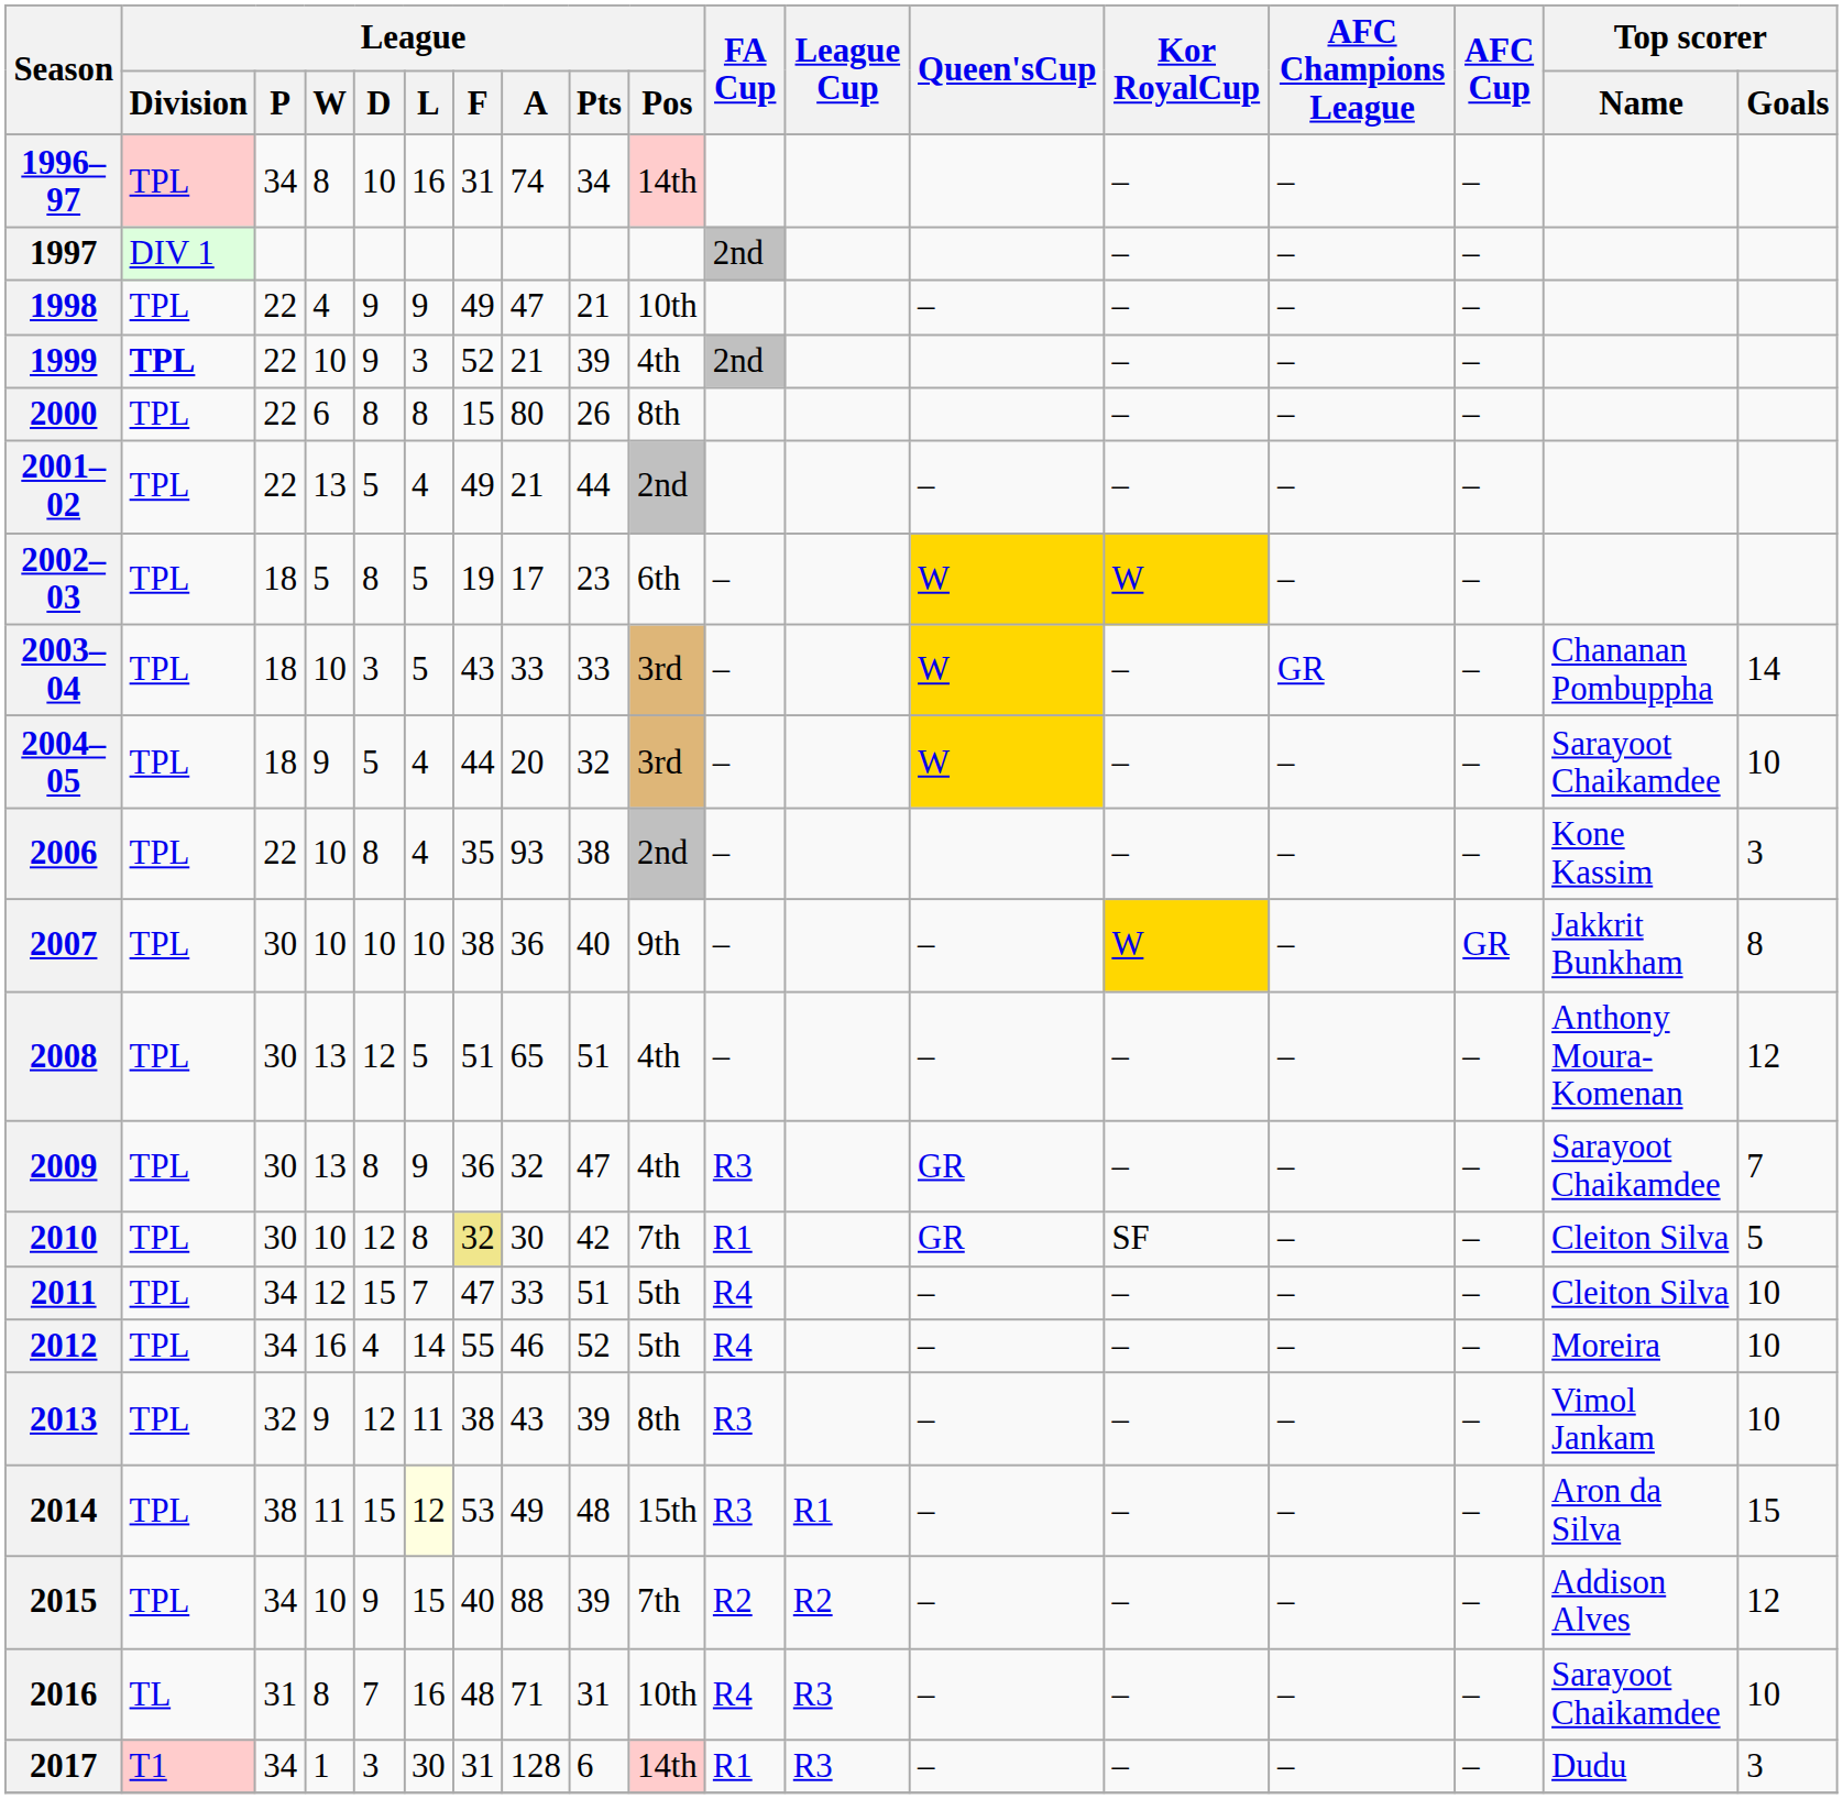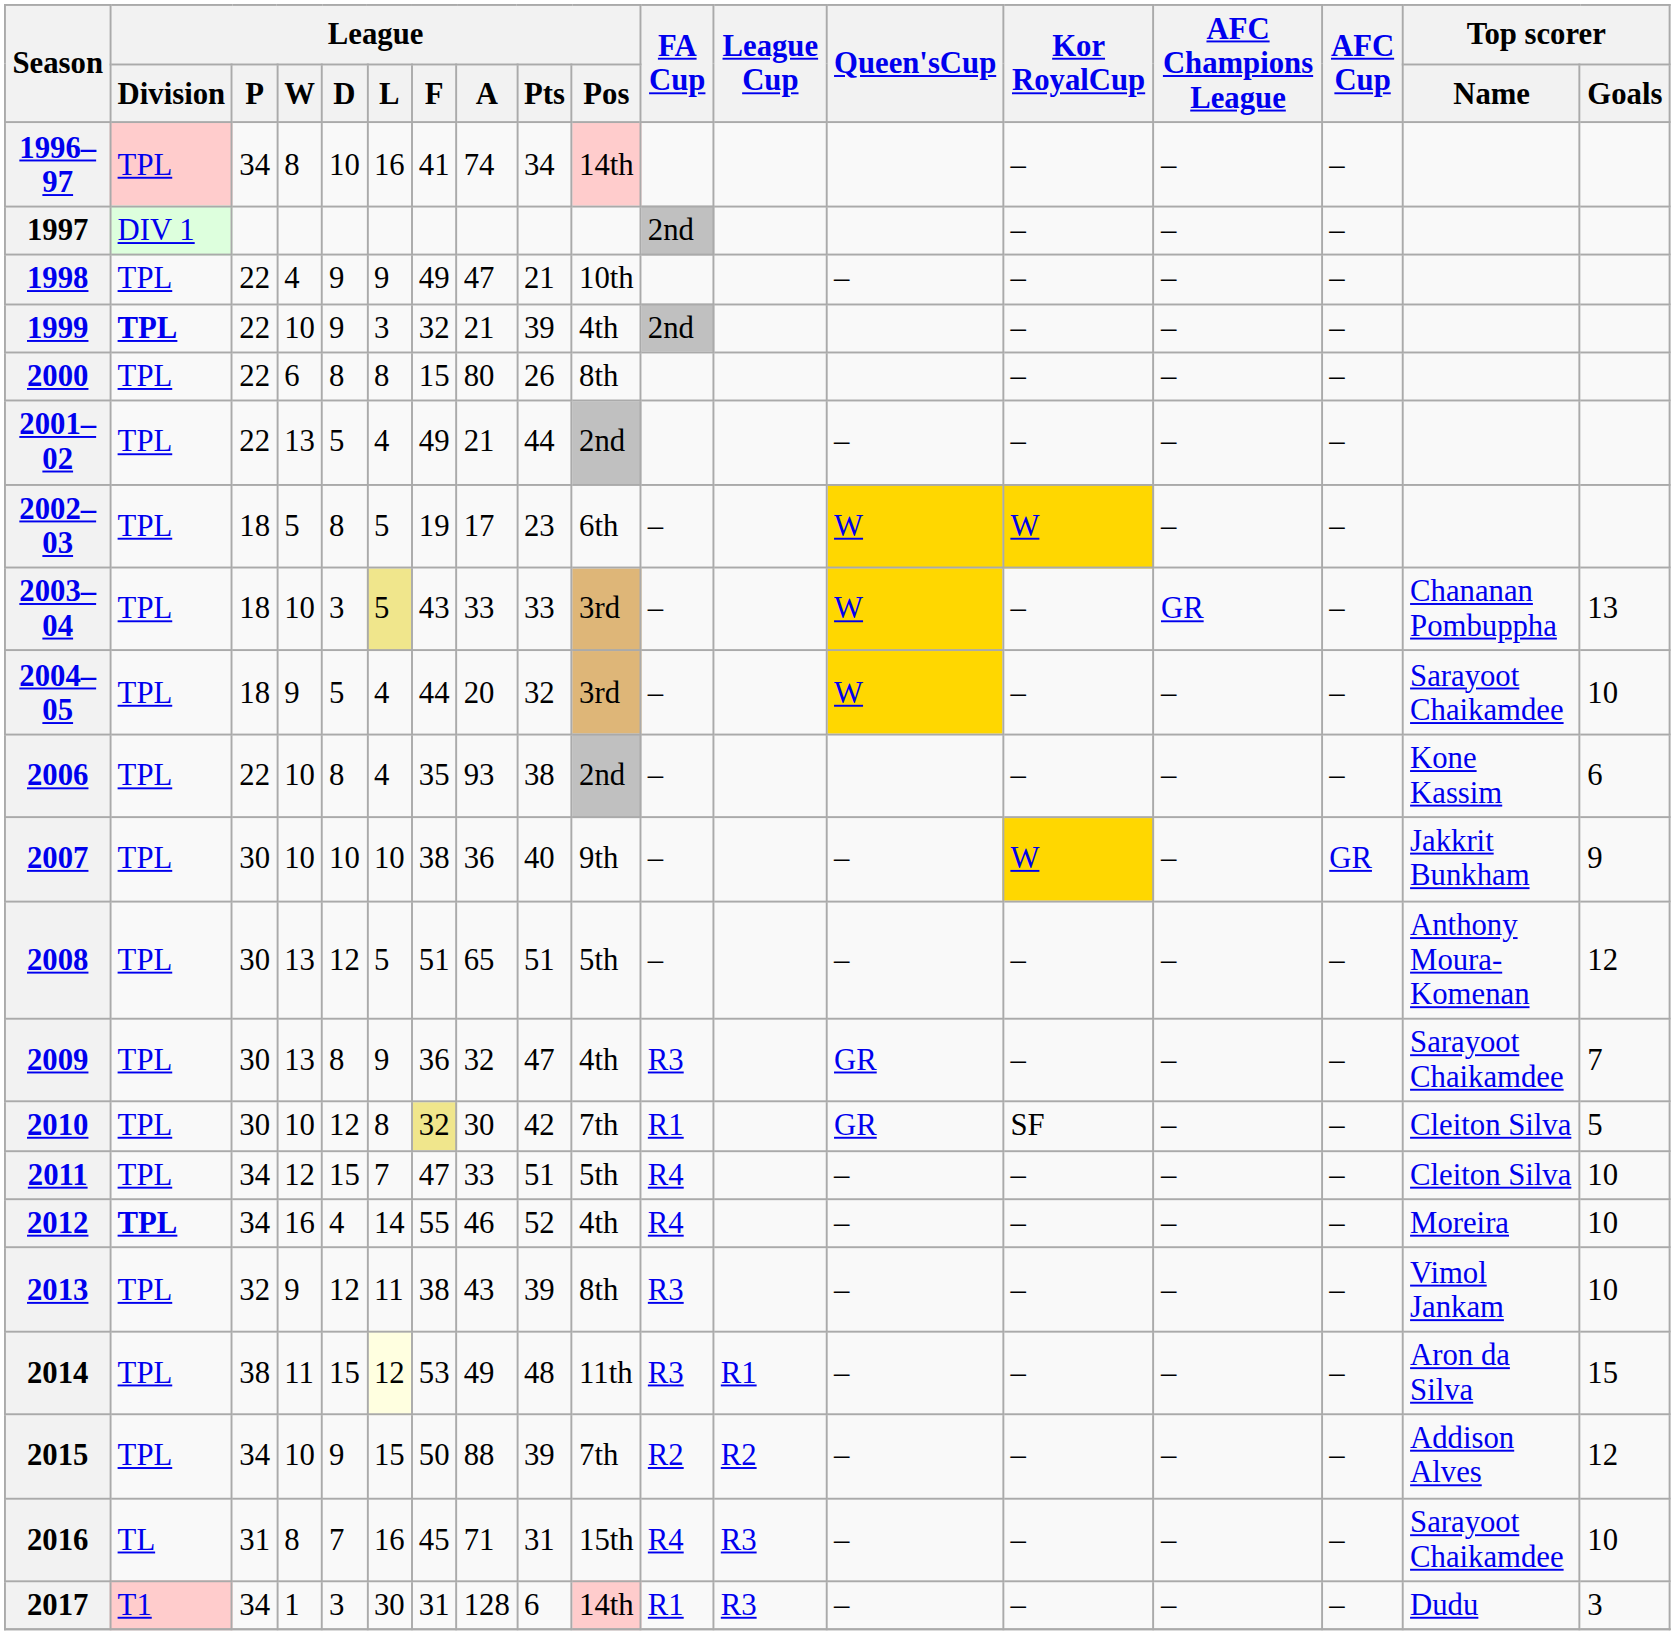1996–97 | League / F: 31 -> 41
1999 | League / F: 52 -> 32
2003–04 | League / L: no background -> khaki background
2003–04 | Top scorer / Goals: 14 -> 13
2006 | Top scorer / Goals: 3 -> 6
2007 | Top scorer / Goals: 8 -> 9
2008 | League / Pos: 4th -> 5th
2012 | League / Division: normal -> bold
2012 | League / Pos: 5th -> 4th
2014 | League / Pos: 15th -> 11th
2015 | League / F: 40 -> 50
2016 | League / F: 48 -> 45
2016 | League / Pos: 10th -> 15th
